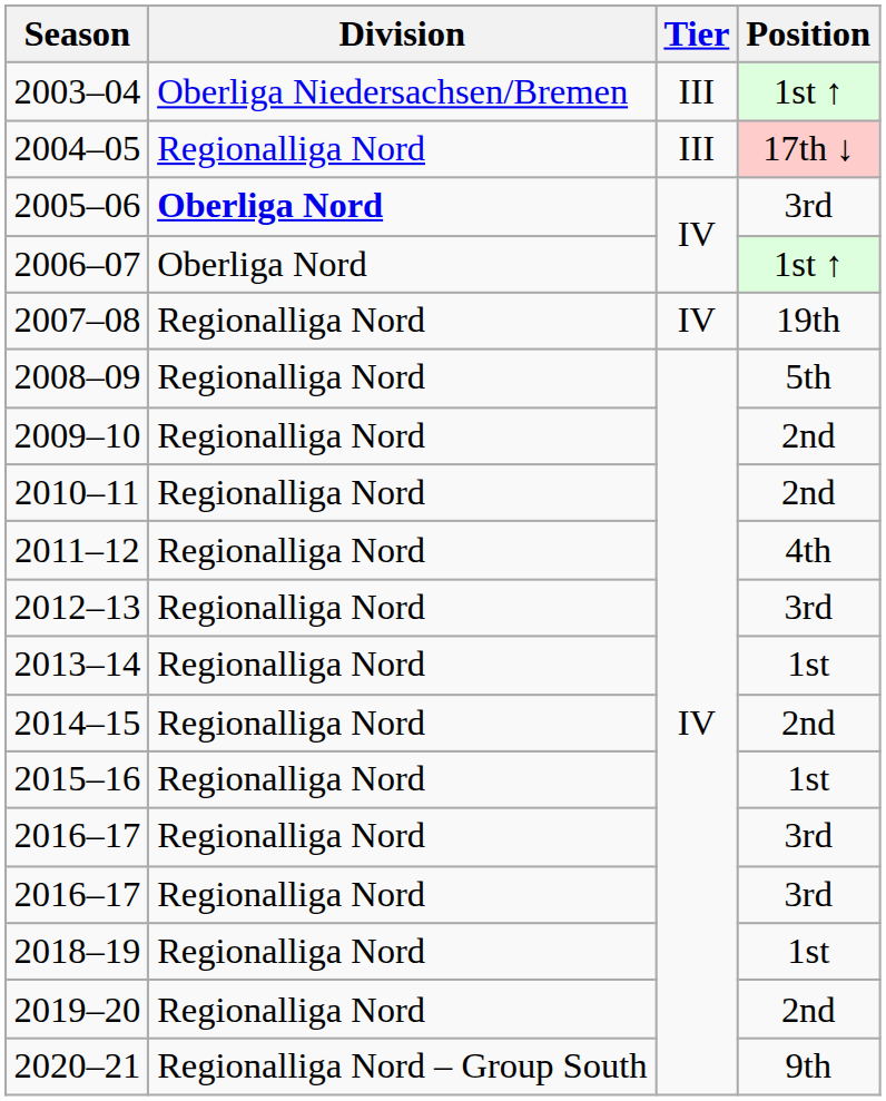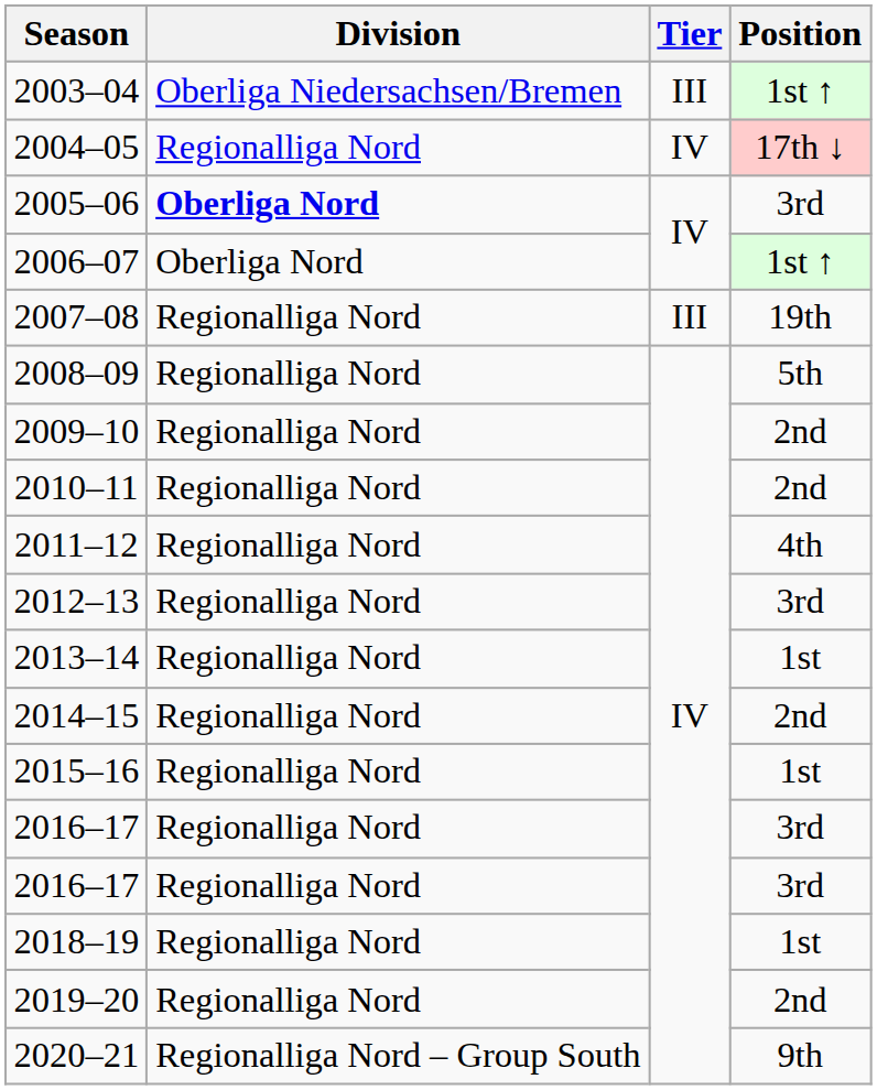2004–05 | Tier: III -> IV
2007–08 | Tier: IV -> III
